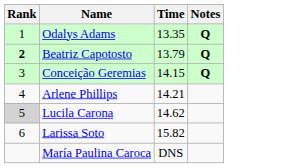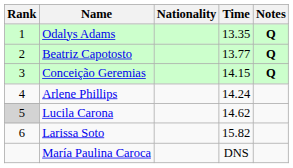+ column: Nationality
Beatriz Capotosto | Rank: bold -> normal
Beatriz Capotosto | Time: 13.79 -> 13.77
Arlene Phillips | Time: 14.21 -> 14.24
